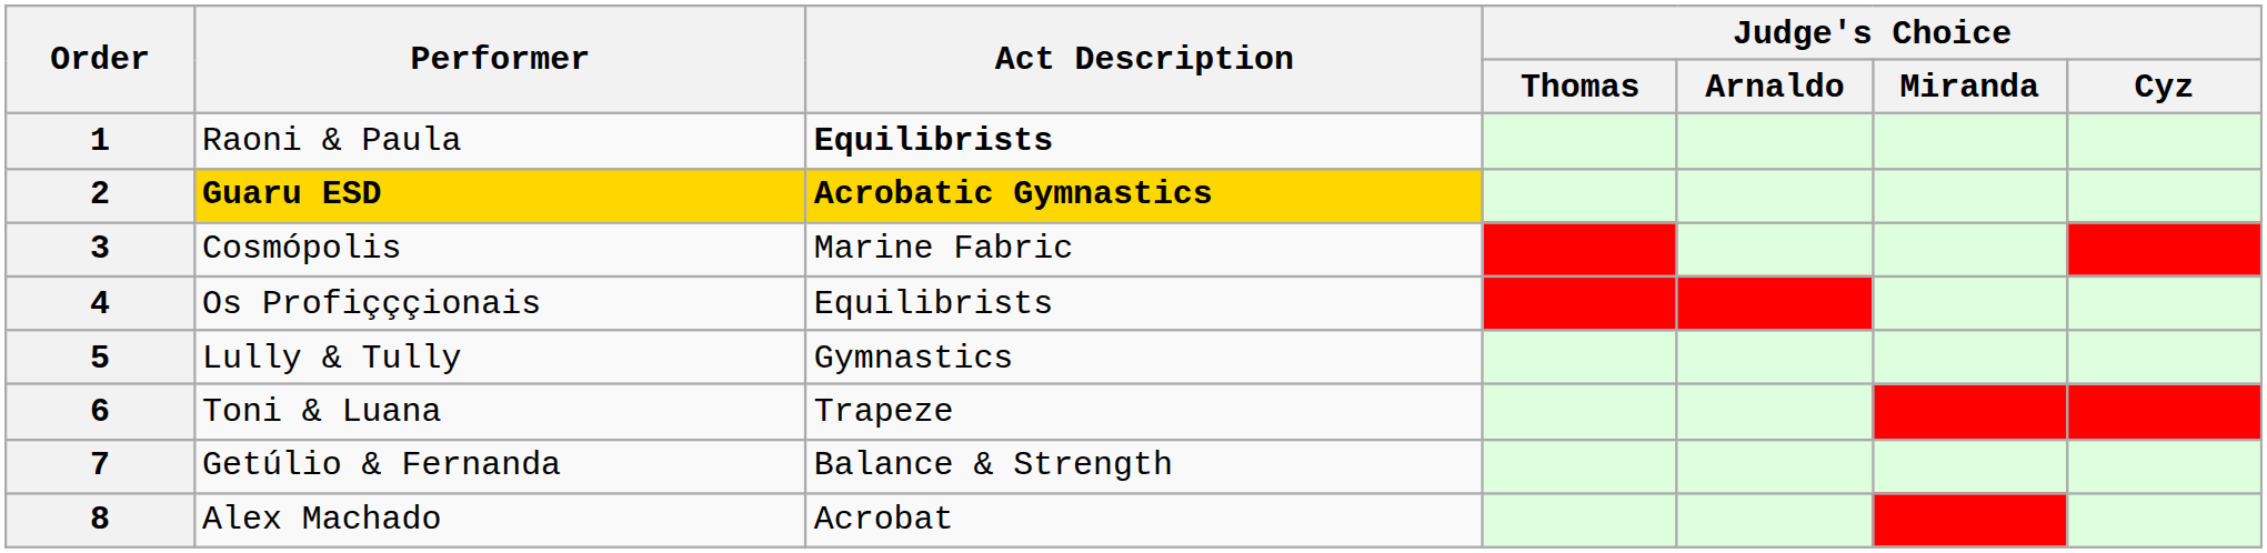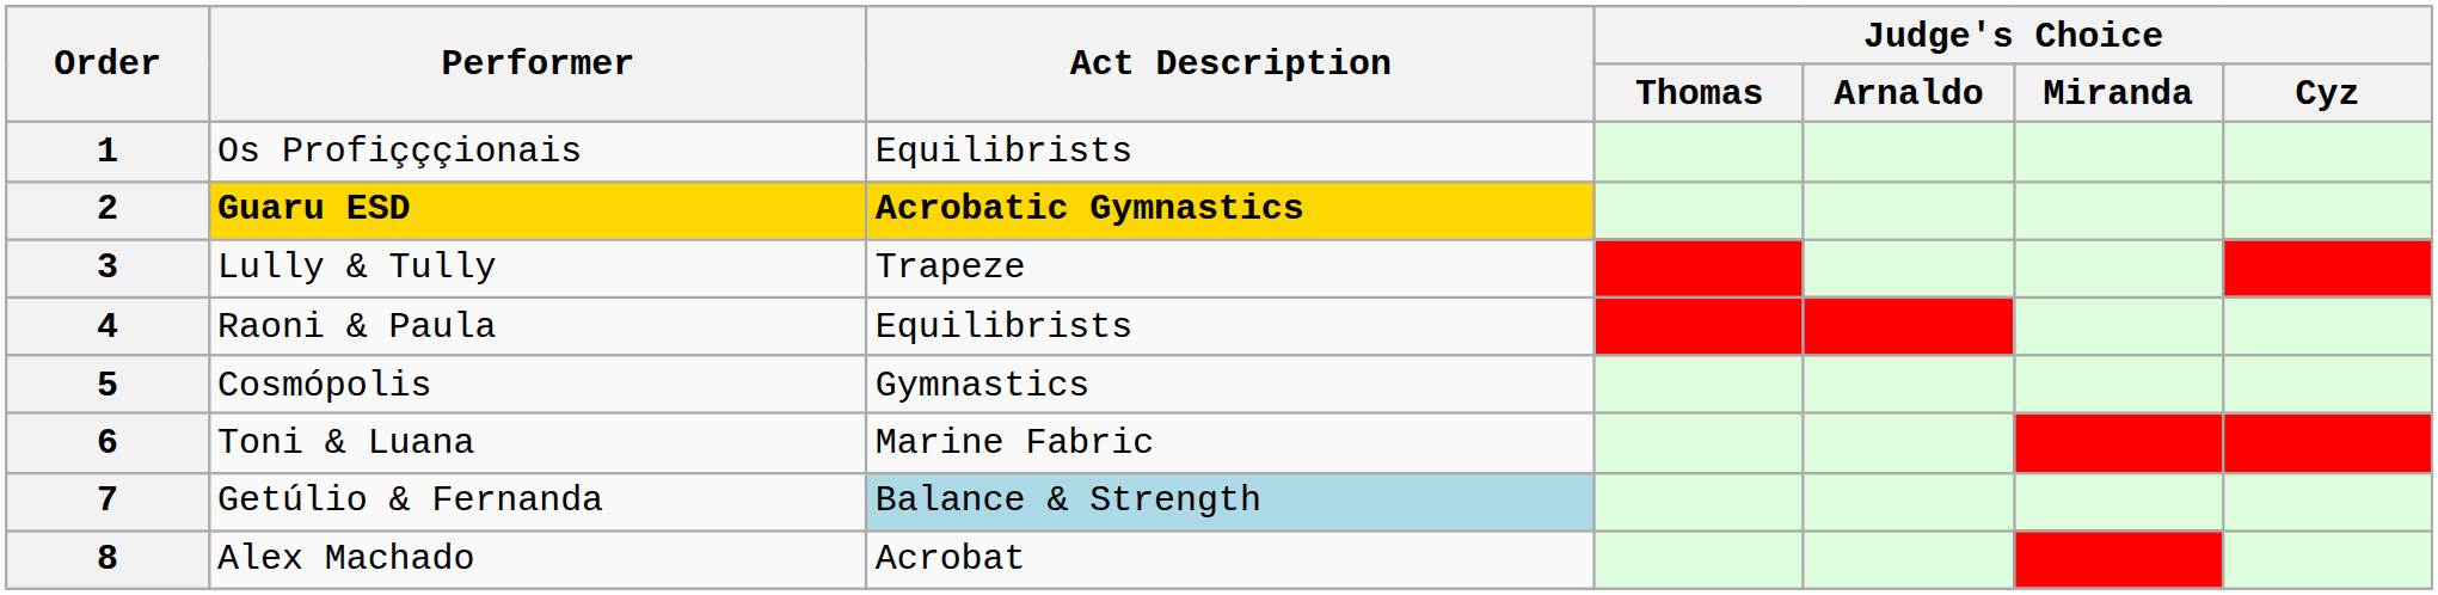1 | Performer: Raoni & Paula -> Os Profiçççionais
1 | Act Description: bold -> normal
3 | Performer: Cosmópolis -> Lully & Tully
3 | Act Description: Marine Fabric -> Trapeze
4 | Performer: Os Profiçççionais -> Raoni & Paula
5 | Performer: Lully & Tully -> Cosmópolis
6 | Act Description: Trapeze -> Marine Fabric
7 | Act Description: no background -> lightblue background
